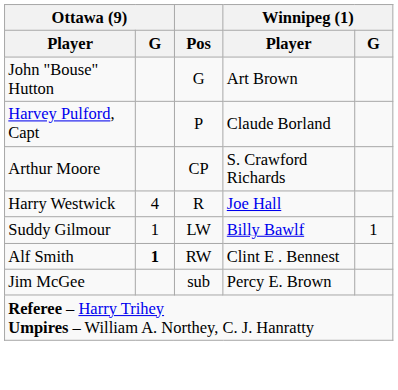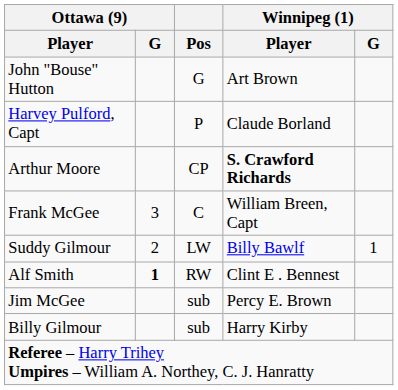Arthur Moore | Winnipeg (1) / Player: normal -> bold
- row: Harry Westwick | 4 | R | Joe Hall
+ row: Frank McGee | 3 | C | William Breen, Capt
Suddy Gilmour | Ottawa (9) / G: 1 -> 2
+ row: Billy Gilmour | sub | Harry Kirby
